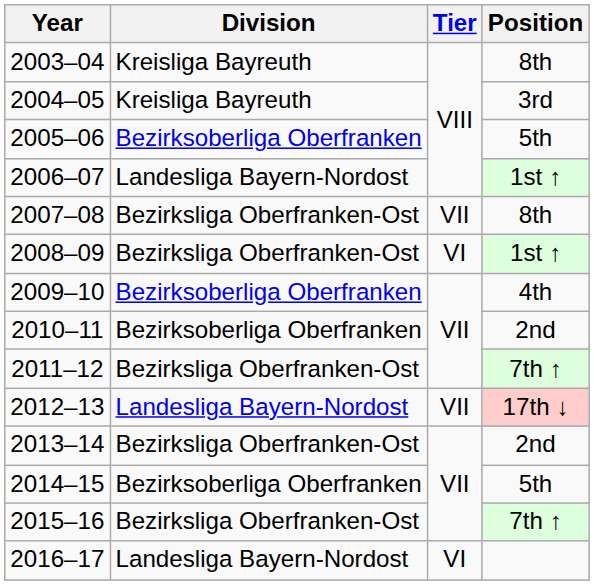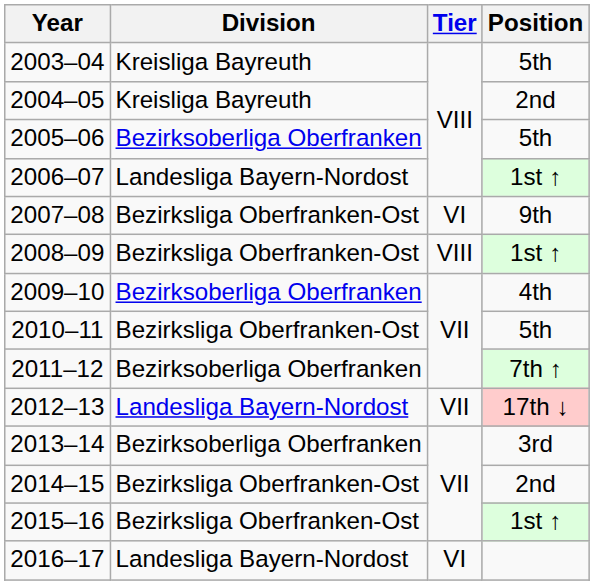2003–04 | Position: 8th -> 5th
2004–05 | Position: 3rd -> 2nd
2007–08 | Tier: VII -> VI
2007–08 | Position: 8th -> 9th
2008–09 | Tier: VI -> VIII
2010–11 | Division: Bezirksoberliga Oberfranken -> Bezirksliga Oberfranken-Ost
2010–11 | Position: 2nd -> 5th
2011–12 | Division: Bezirksliga Oberfranken-Ost -> Bezirksoberliga Oberfranken
2013–14 | Division: Bezirksliga Oberfranken-Ost -> Bezirksoberliga Oberfranken
2013–14 | Position: 2nd -> 3rd
2014–15 | Division: Bezirksoberliga Oberfranken -> Bezirksliga Oberfranken-Ost
2014–15 | Position: 5th -> 2nd
2015–16 | Position: 7th ↑ -> 1st ↑
